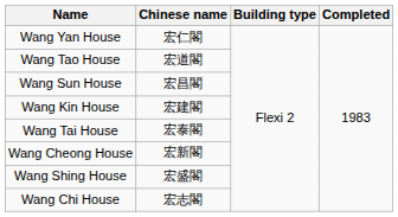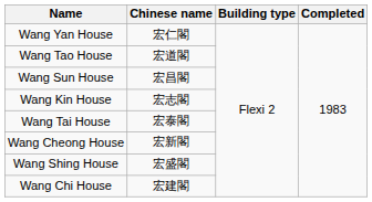Wang Kin House | Chinese name: 宏建閣 -> 宏志閣
Wang Chi House | Chinese name: 宏志閣 -> 宏建閣
